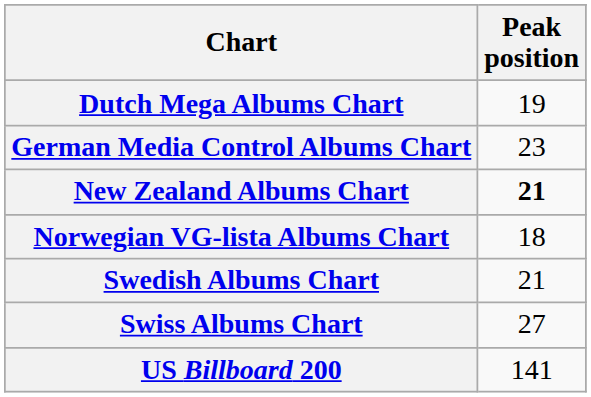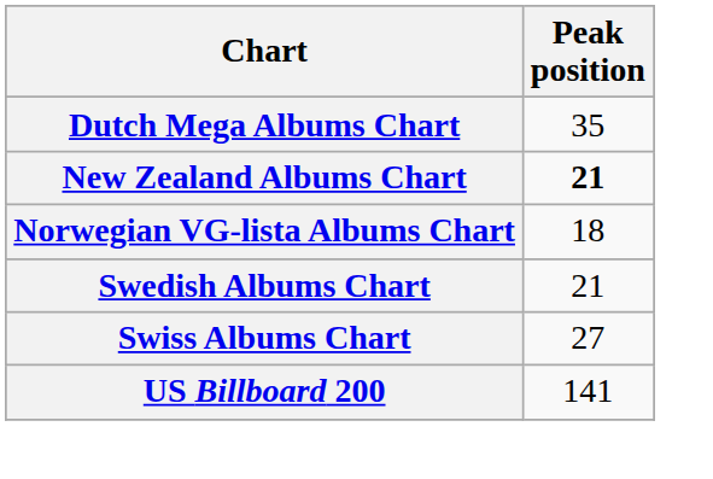Dutch Mega Albums Chart | Peak position: 19 -> 35
- row: German Media Control Albums Chart | 23
